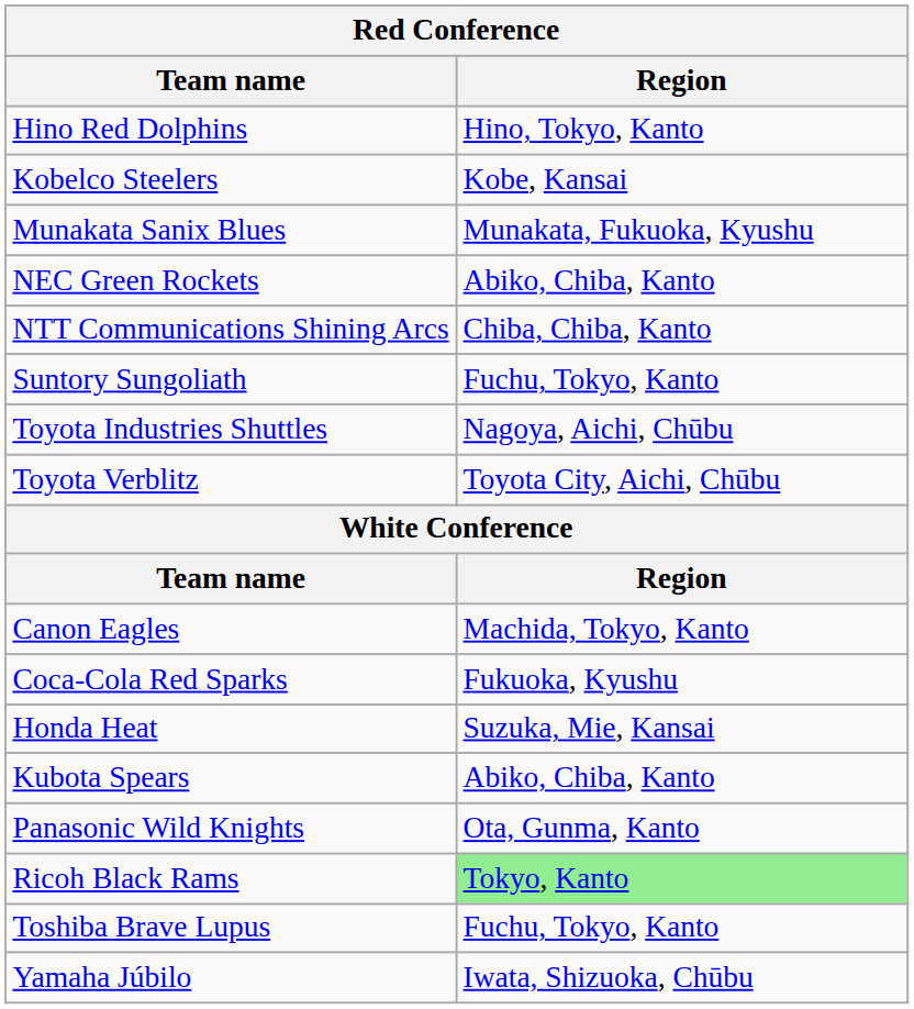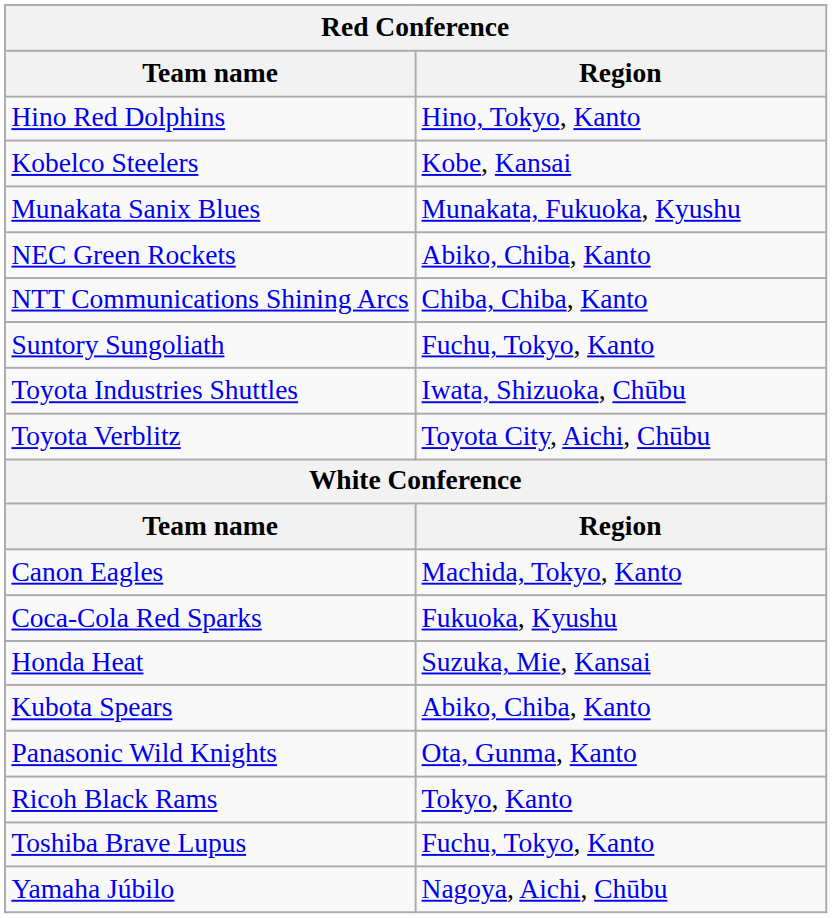Toyota Industries Shuttles | Region: Nagoya, Aichi, Chūbu -> Iwata, Shizuoka, Chūbu
Ricoh Black Rams | Region: lightgreen background -> no background
Yamaha Júbilo | Region: Iwata, Shizuoka, Chūbu -> Nagoya, Aichi, Chūbu
